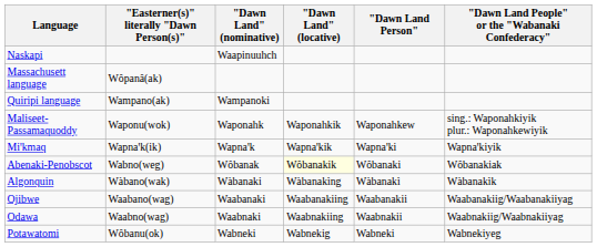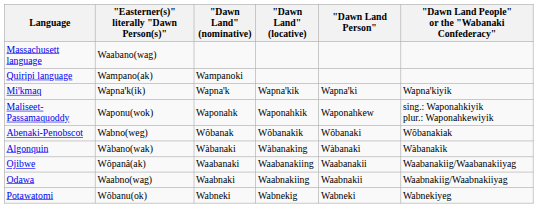- row: Naskapi | Waapinuuhch
Massachusett language | "Easterner(s)" literally "Dawn Person(s)": Wôpanâ(ak) -> Waabano(wag)
rows swapped: Miꞌkmaq <-> Maliseet-Passamaquoddy
Abenaki-Penobscot | "Dawn Land" (locative): lightyellow background -> no background
Ojibwe | "Easterner(s)" literally "Dawn Person(s)": Waabano(wag) -> Wôpanâ(ak)
